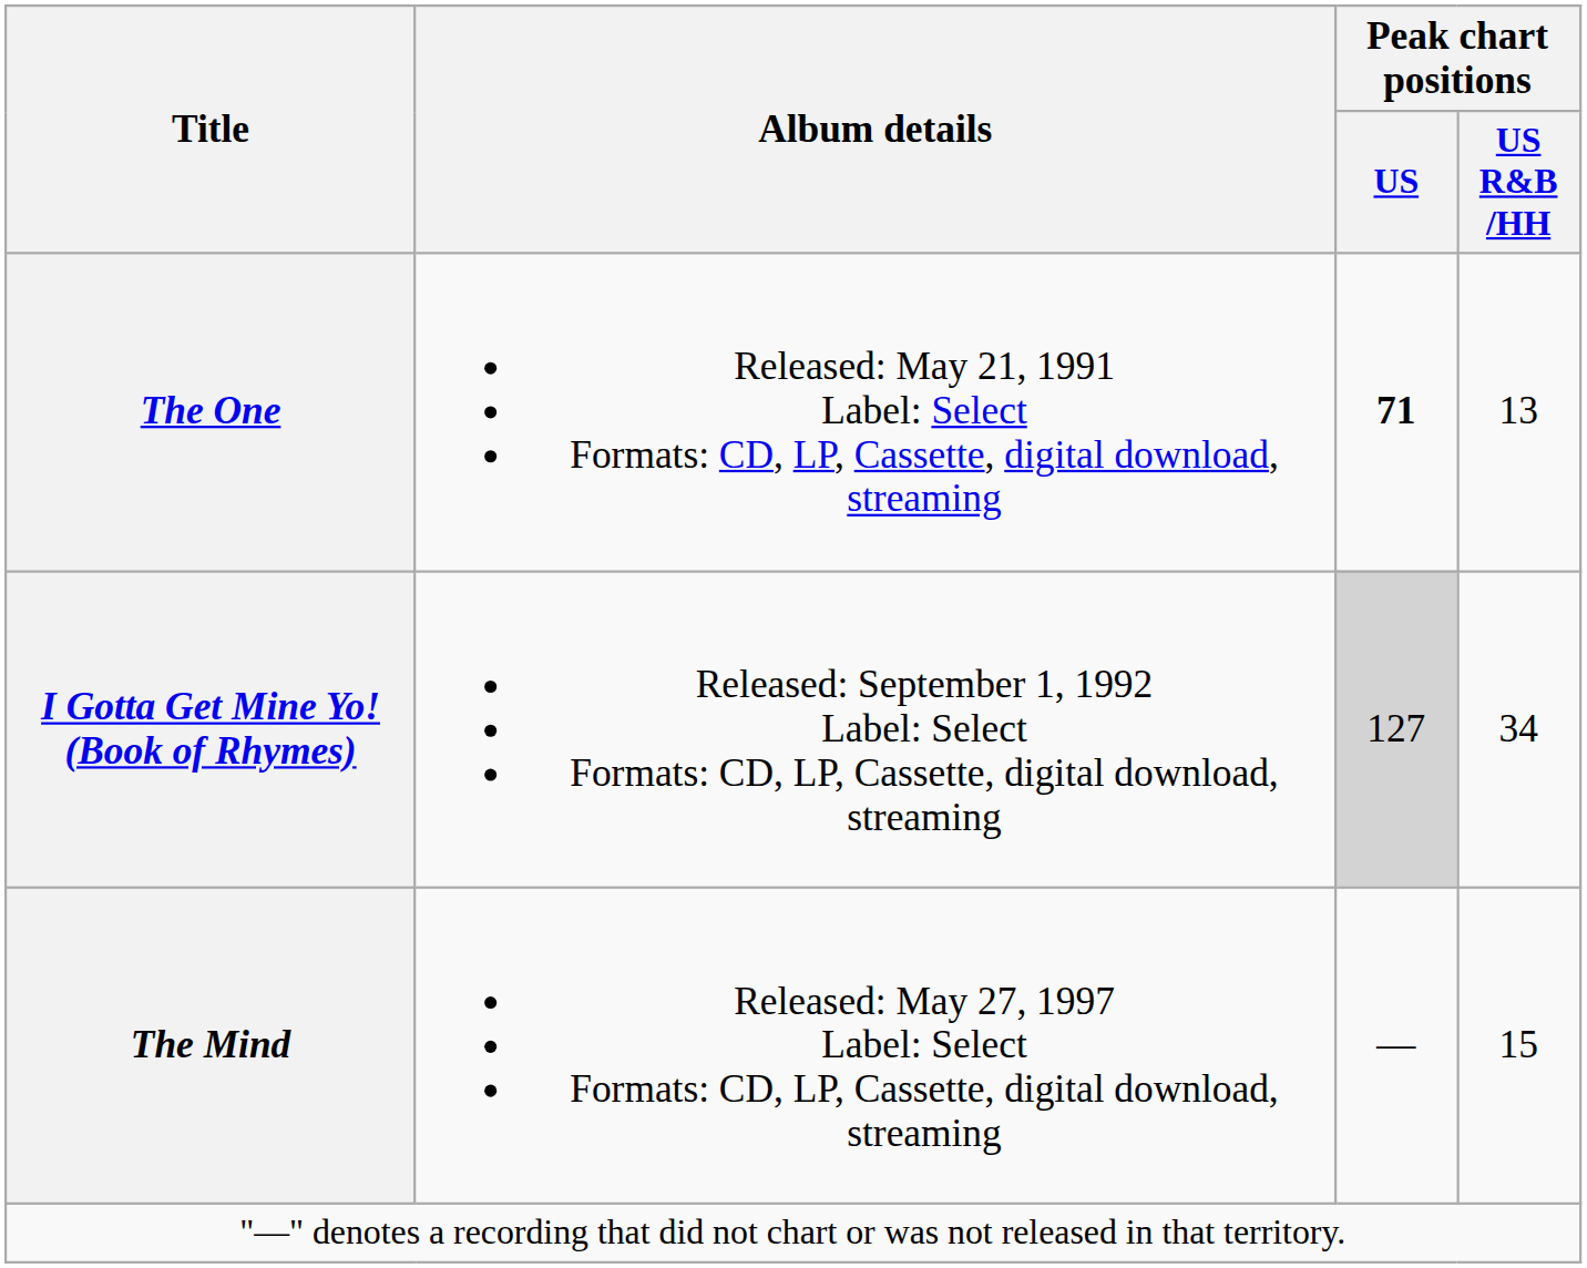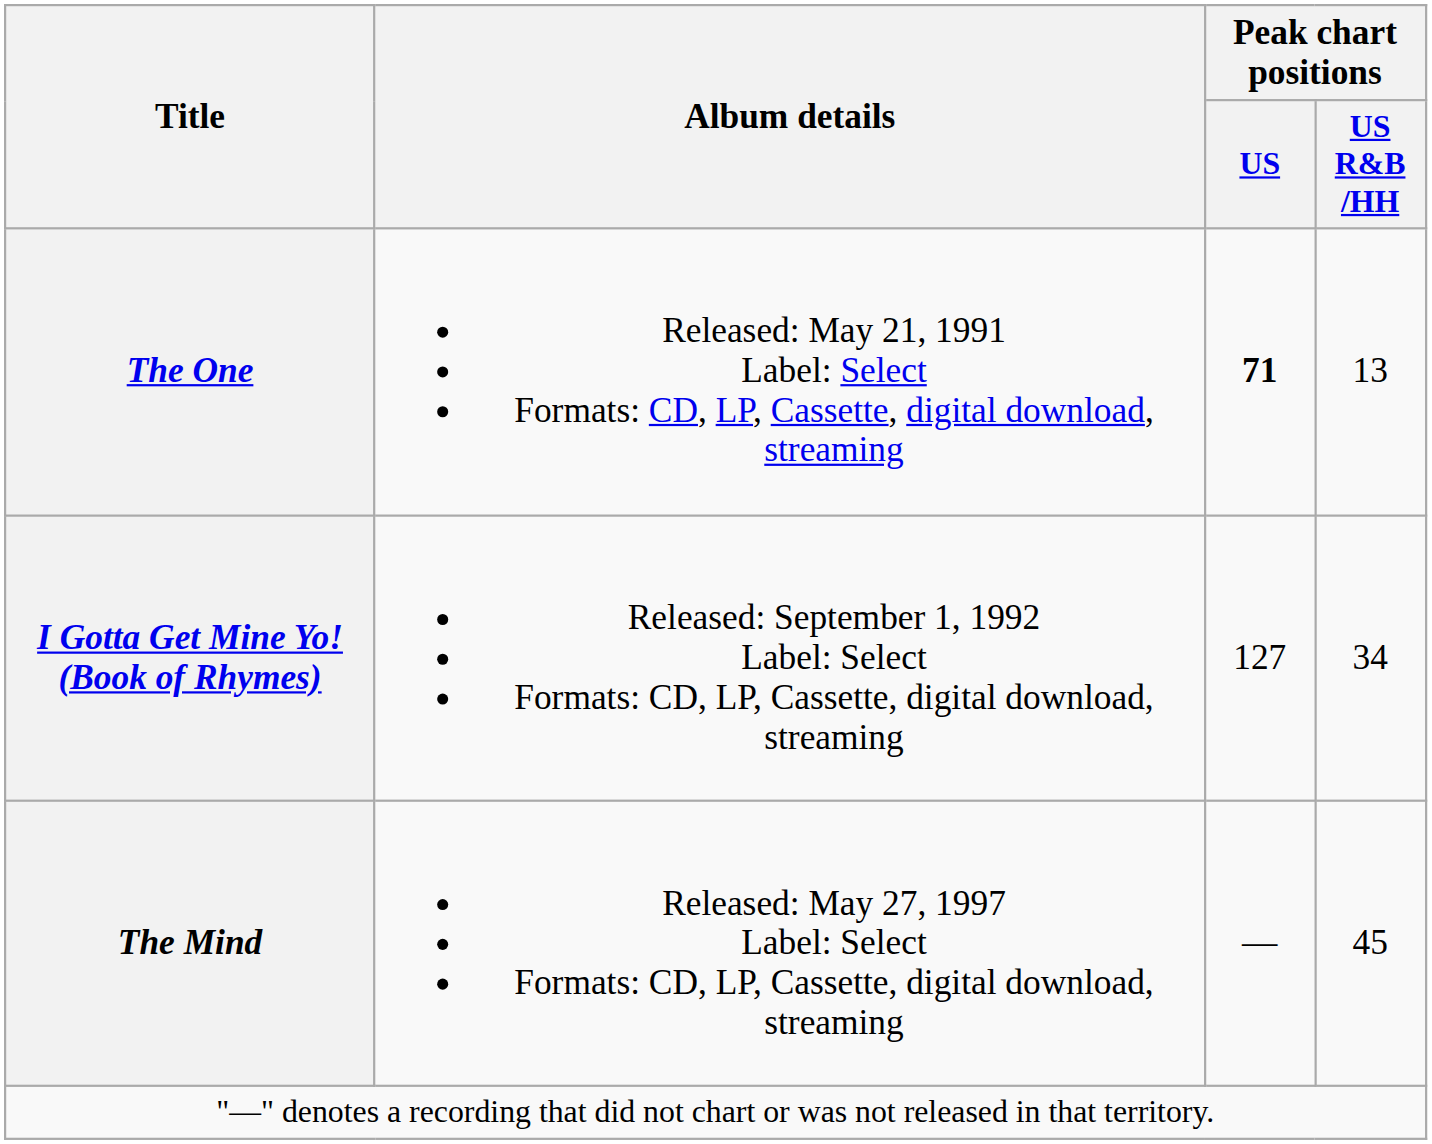I Gotta Get Mine Yo! (Book of Rhymes) | Peak chart positions / US: lightgrey background -> no background
The Mind | Peak chart positions / US R&B /HH: 15 -> 45
